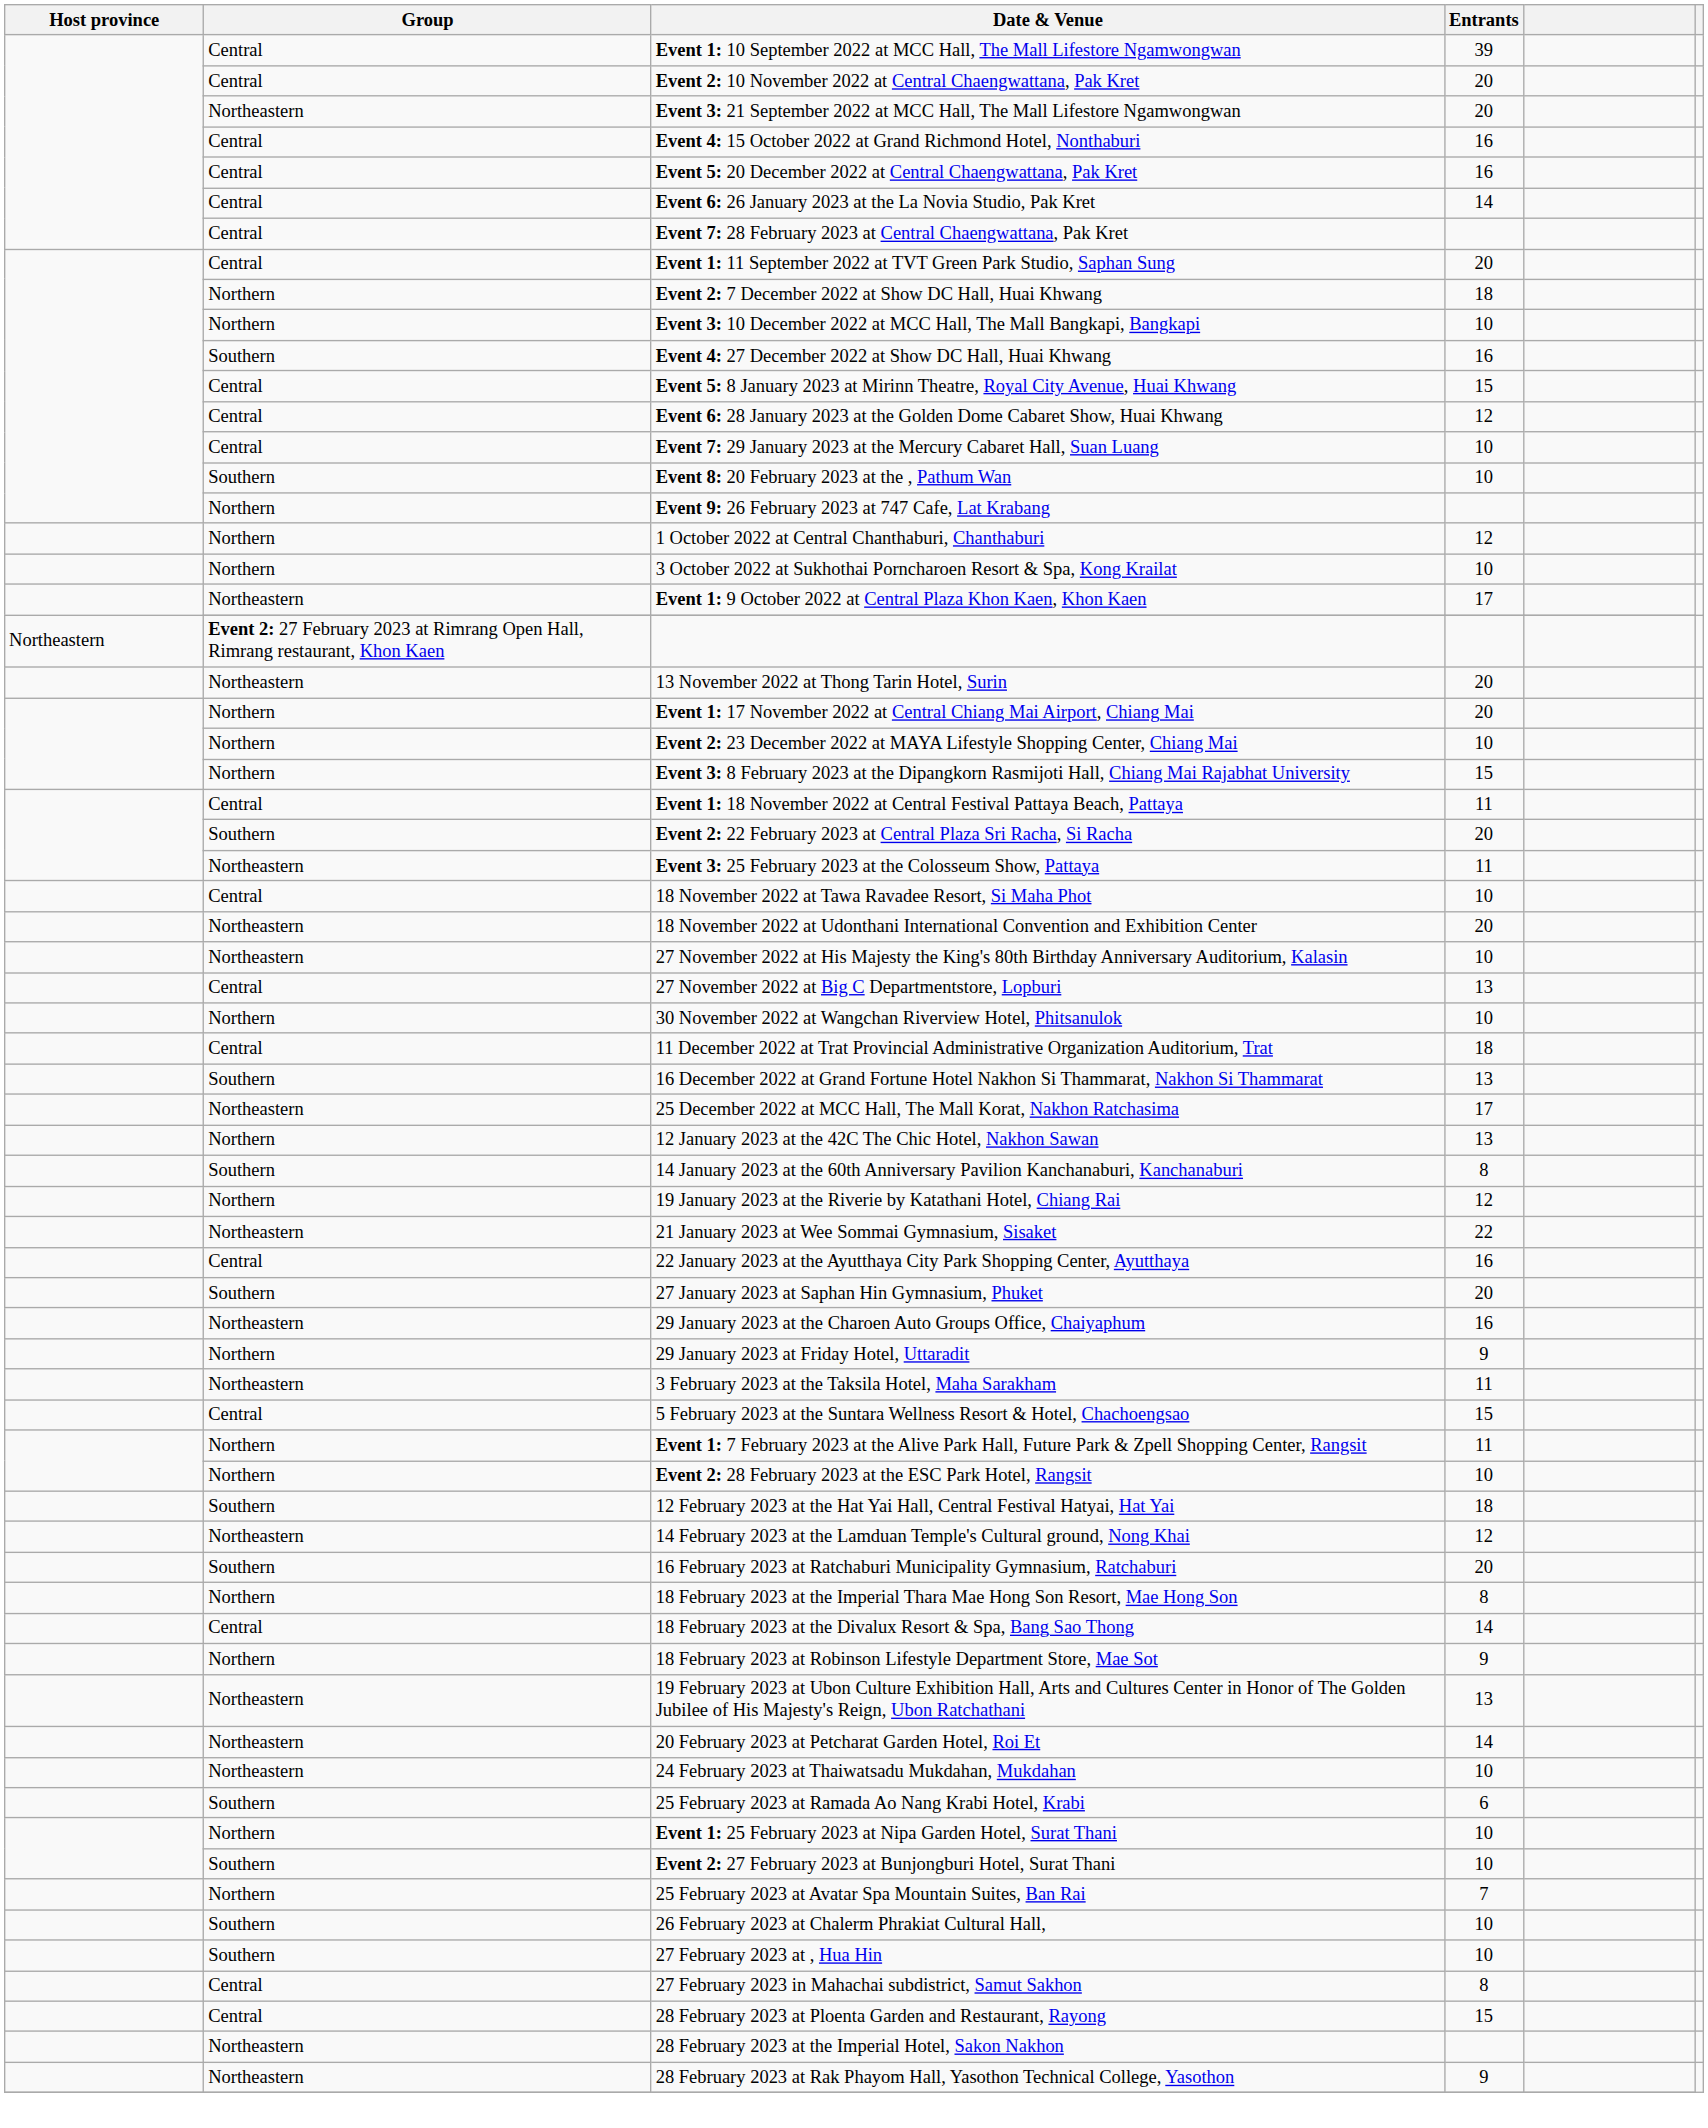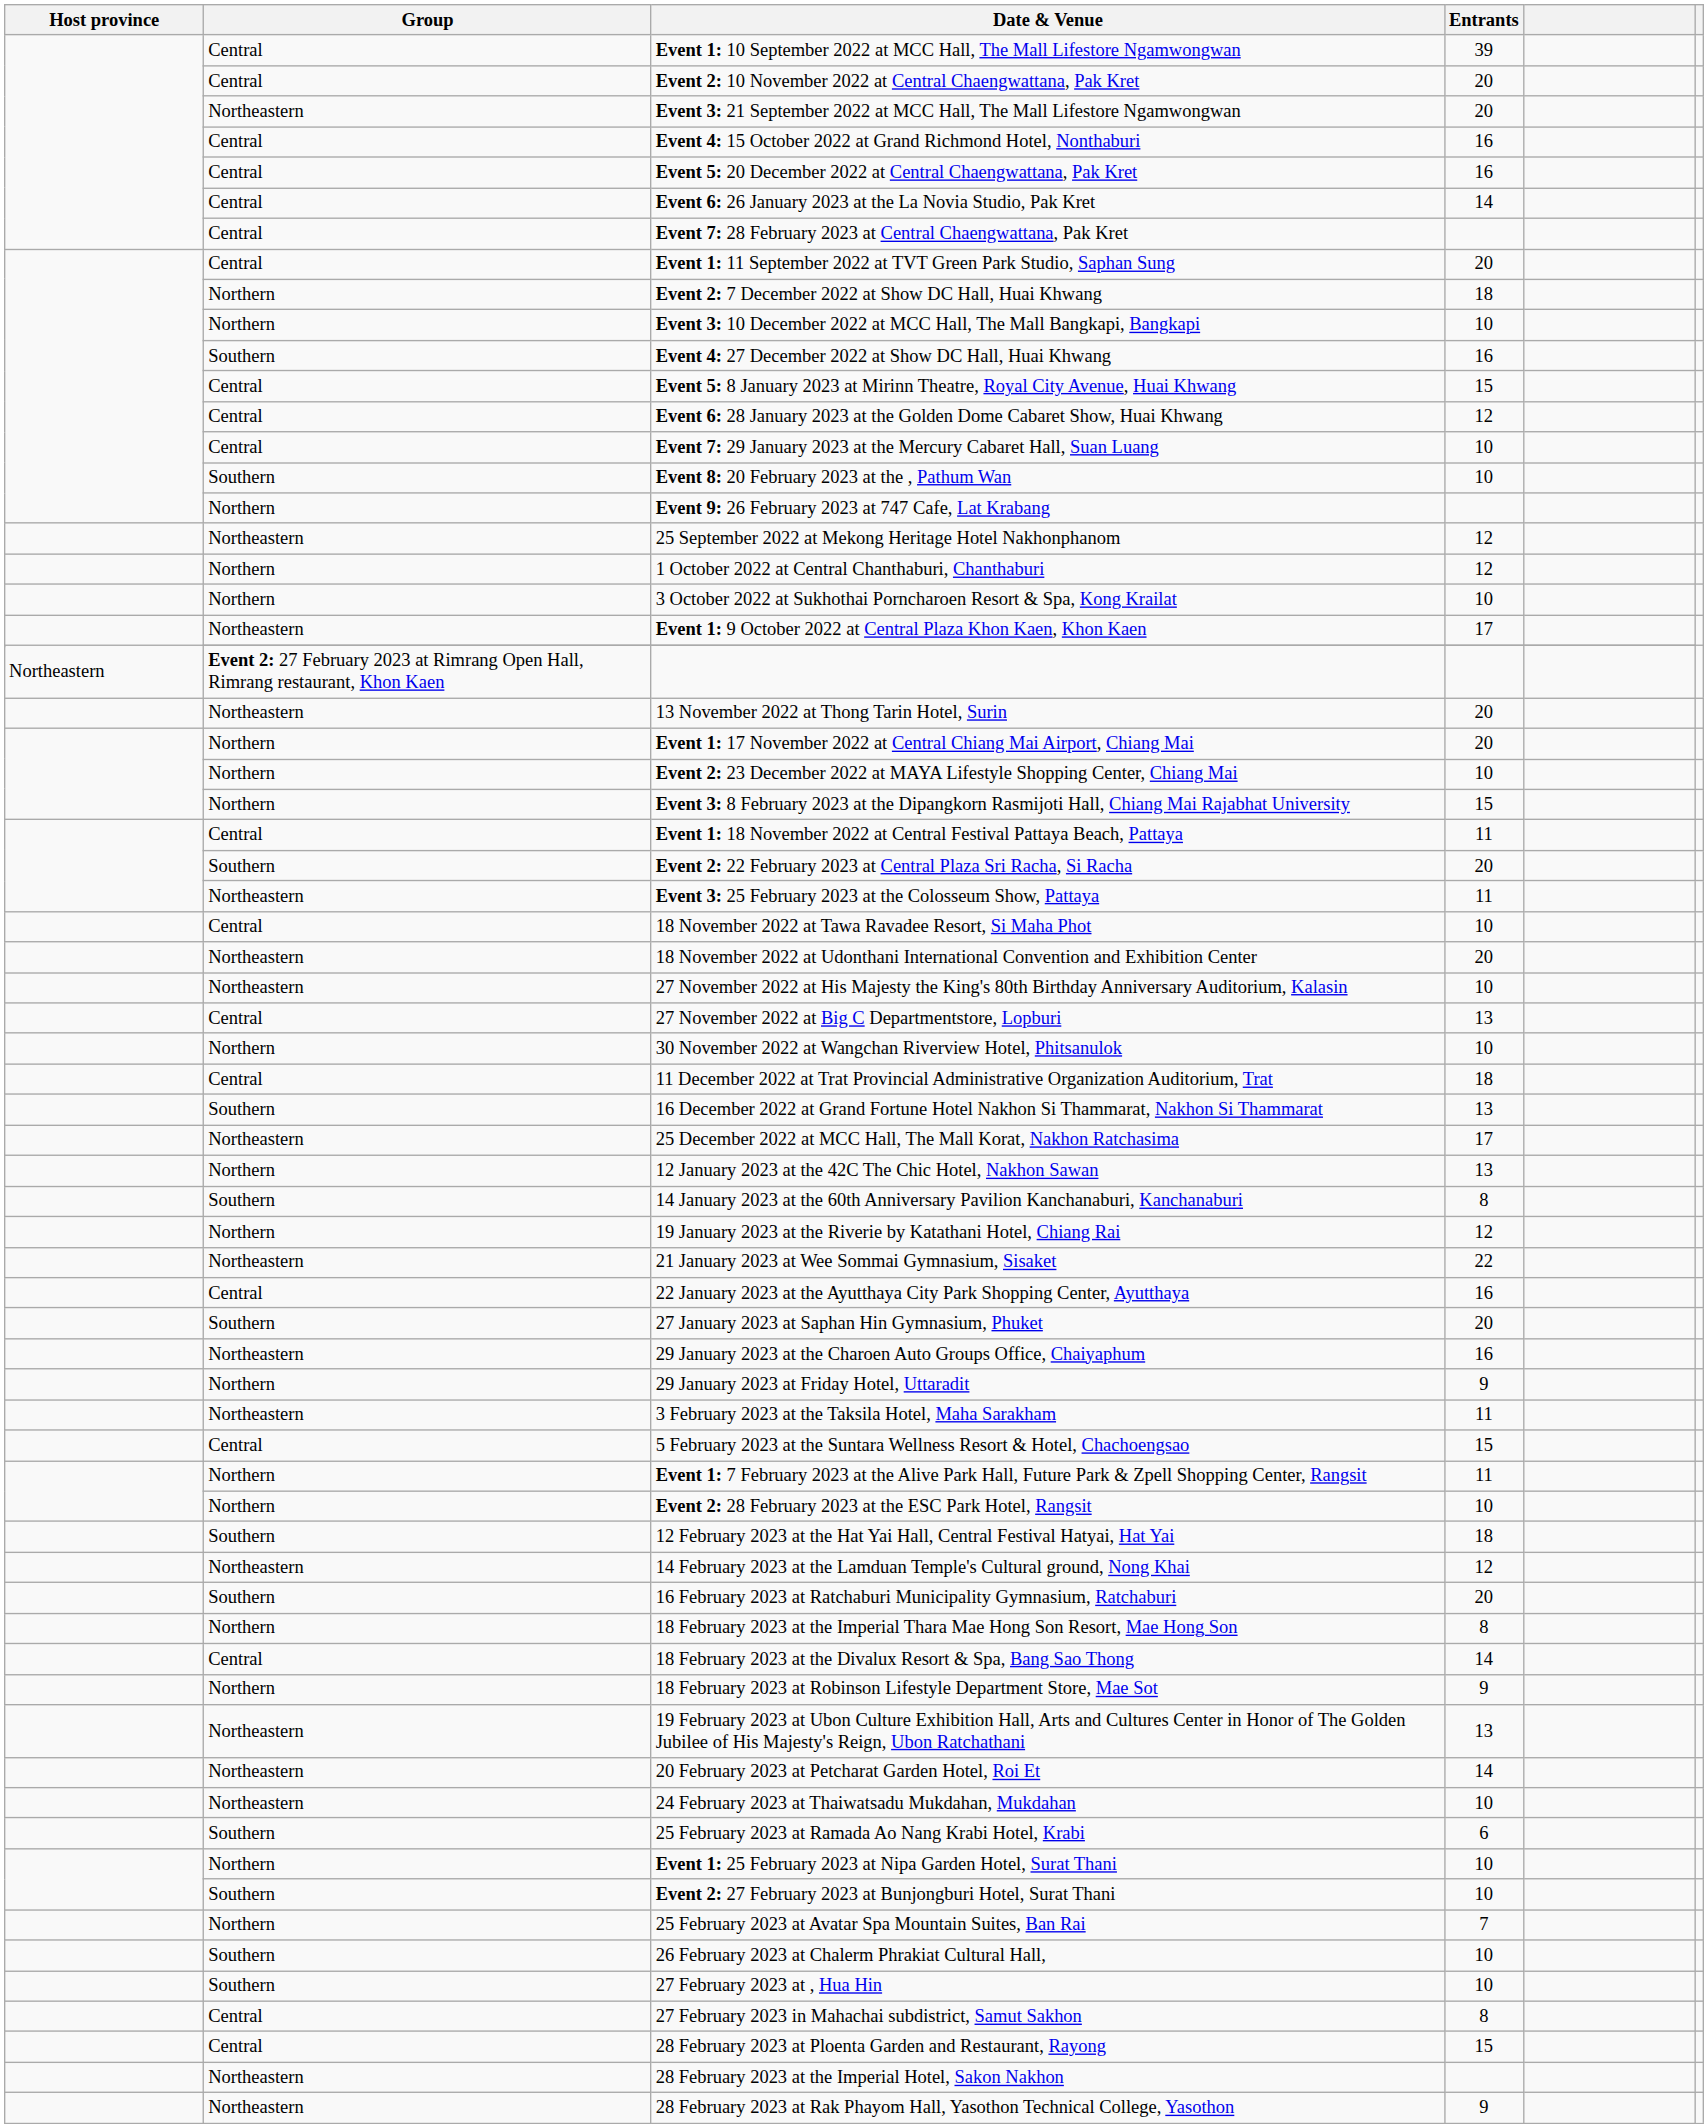+ row: Northeastern | 25 September 2022 at Mekong Heritage Hotel Nakhonphanom | 12
